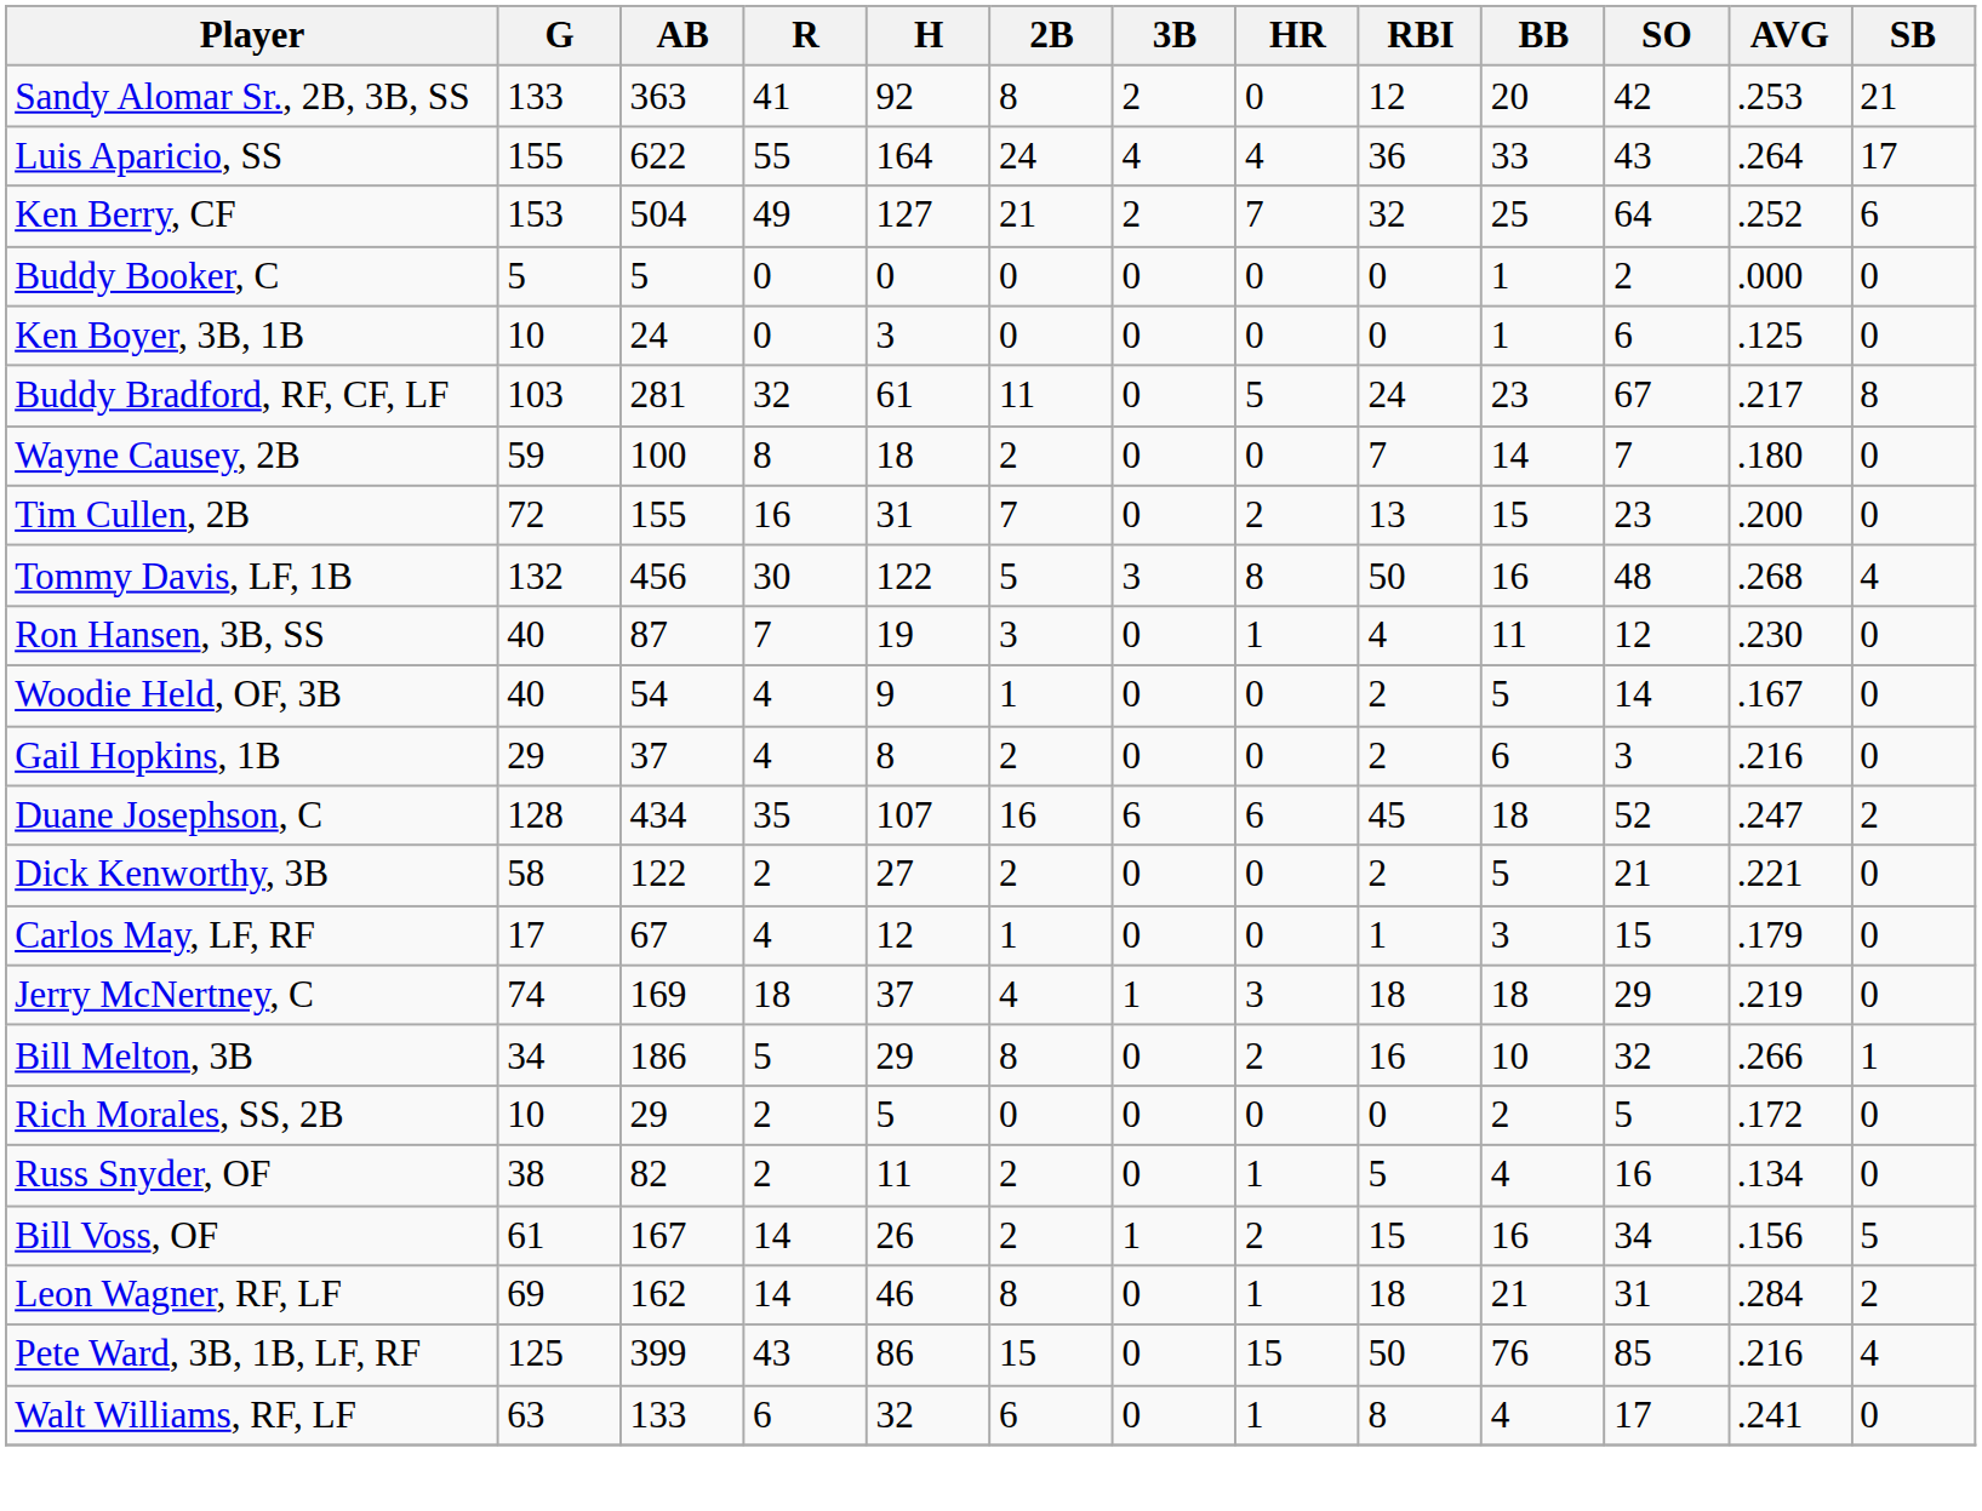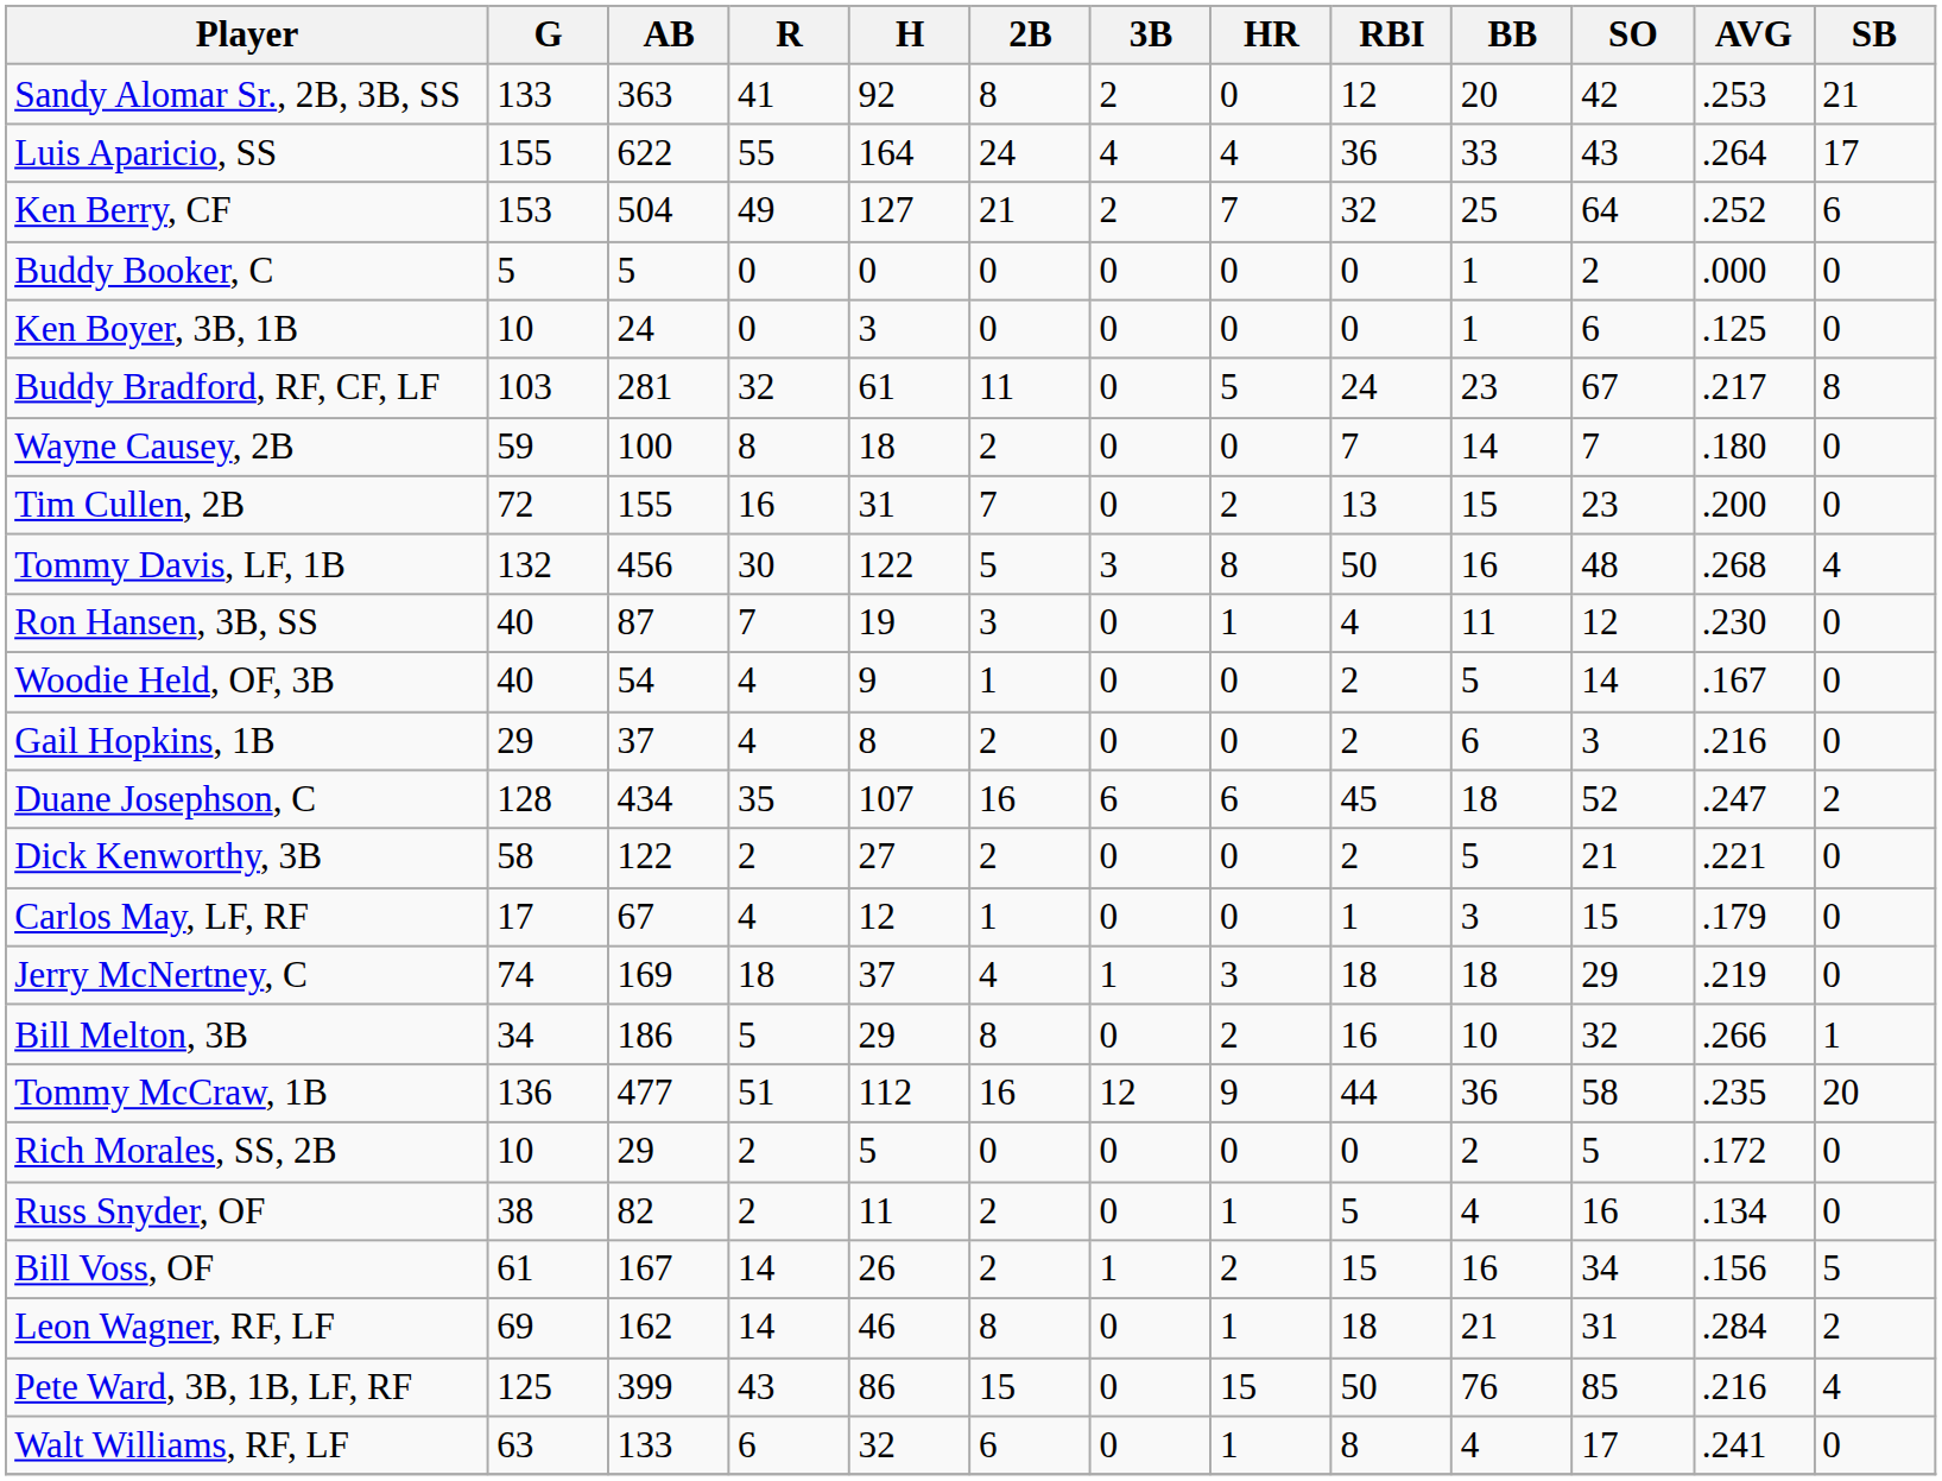+ row: Tommy McCraw, 1B | 136 | 477 | 51 | 112 | 16 | 12 | 9 | 44 | 36 | 58 | .235 | 20
